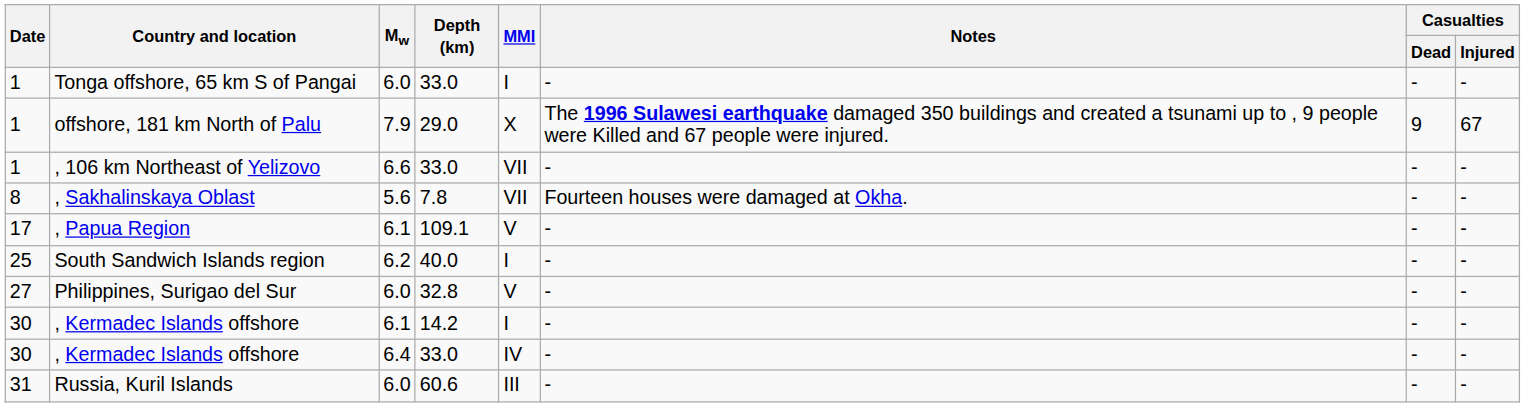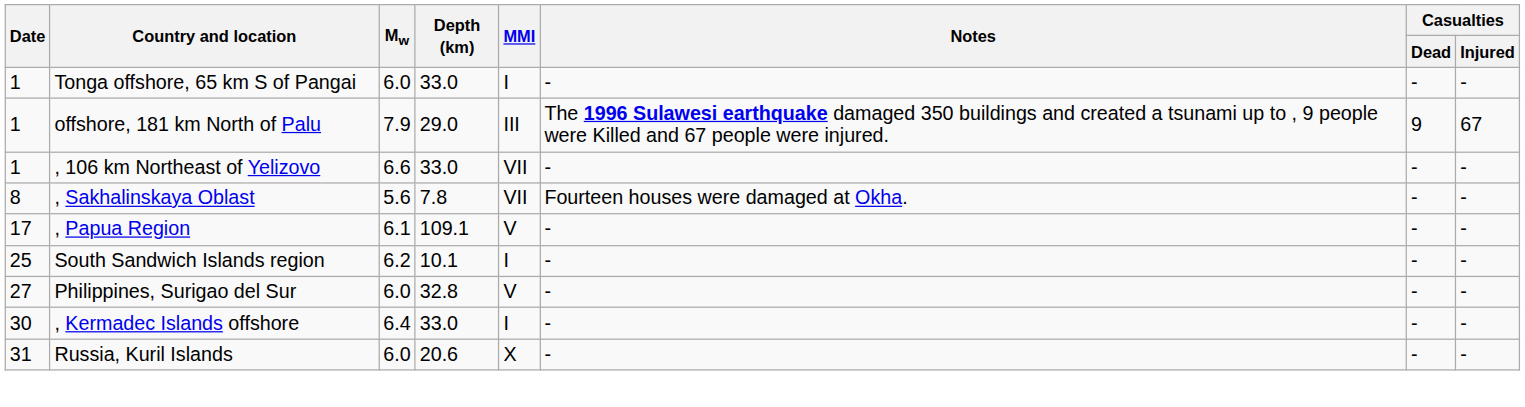offshore, 181 km North of Palu | MMI: X -> III
South Sandwich Islands region | Depth (km): 40.0 -> 10.1
- row: 30 | , Kermadec Islands offshore | 6.1 | 14.2 | I | - | - | -
, Kermadec Islands offshore / 6.4 | MMI: IV -> I
Russia, Kuril Islands | Depth (km): 60.6 -> 20.6
Russia, Kuril Islands | MMI: III -> X
